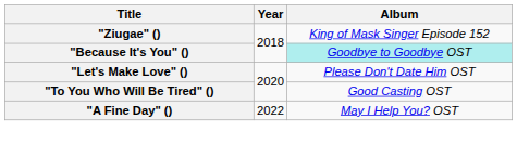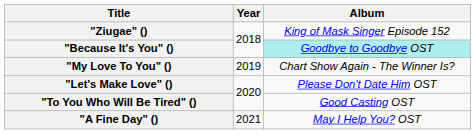+ row: "My Love To You" () | 2019 | Chart Show Again - The Winner Is?
"A Fine Day" () | Year: 2022 -> 2021
